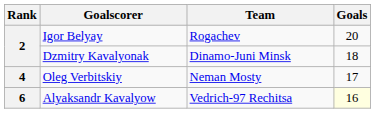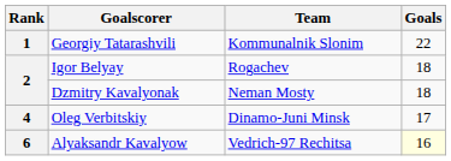+ row: 1 | Georgiy Tatarashvili | Kommunalnik Slonim | 22
Igor Belyay | Goals: 20 -> 18
Dzmitry Kavalyonak | Team: Dinamo-Juni Minsk -> Neman Mosty
Oleg Verbitskiy | Team: Neman Mosty -> Dinamo-Juni Minsk
